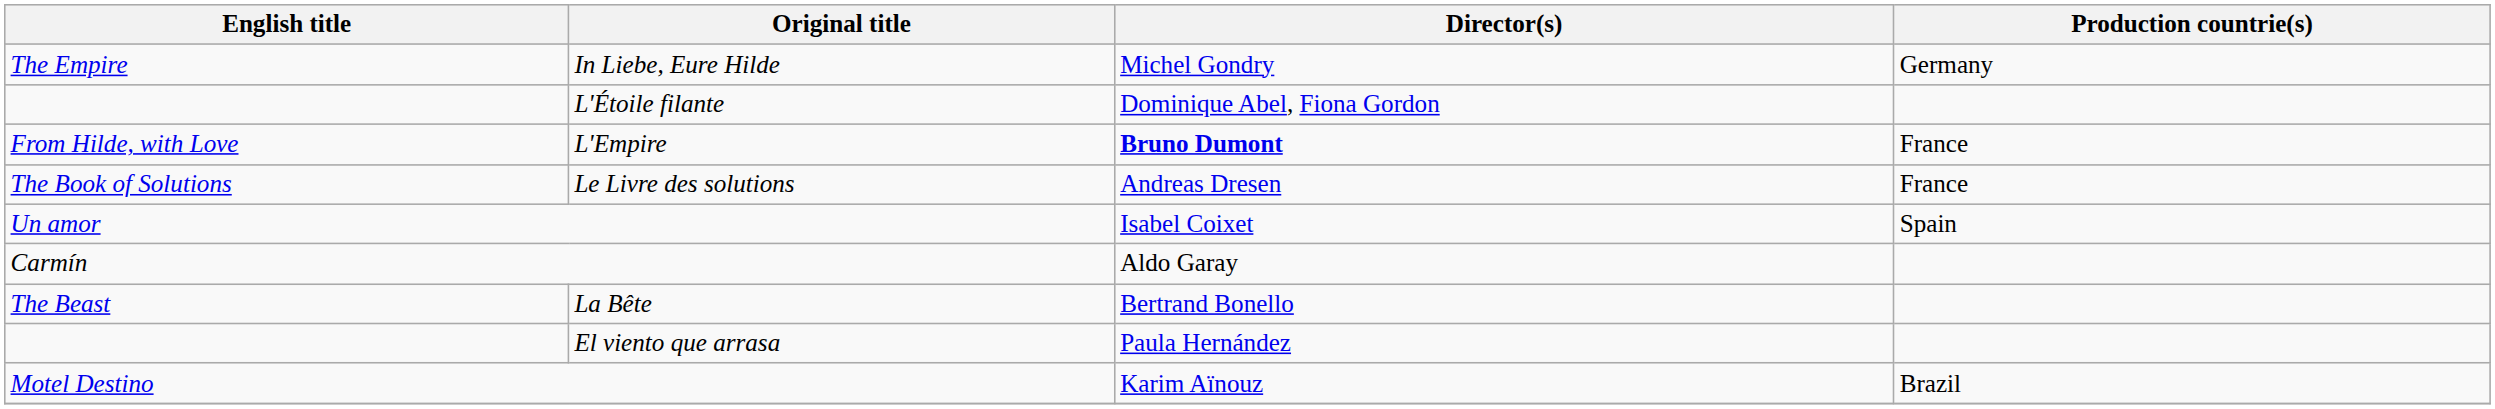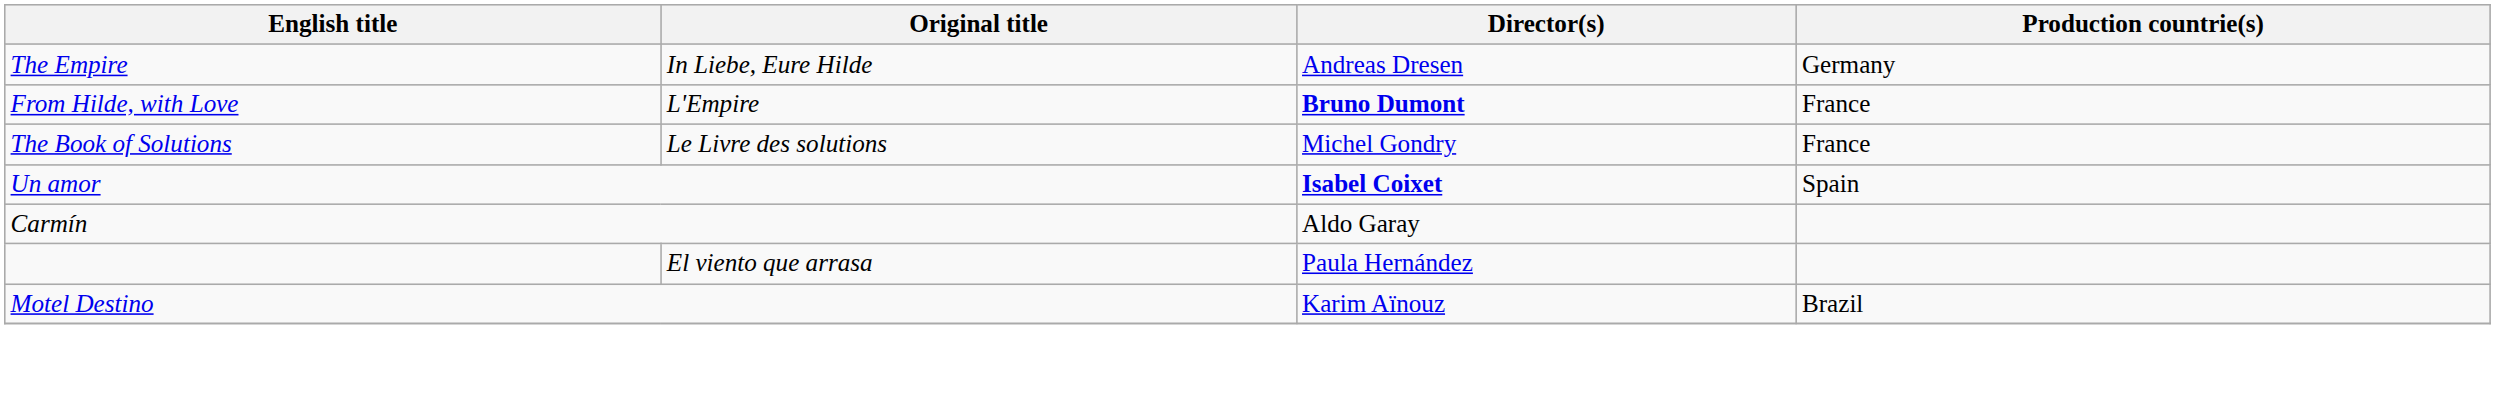In Liebe, Eure Hilde | Director(s): Michel Gondry -> Andreas Dresen
- row: L'Étoile filante | Dominique Abel, Fiona Gordon
Le Livre des solutions | Director(s): Andreas Dresen -> Michel Gondry
Un amor | Director(s): normal -> bold
- row: The Beast | La Bête | Bertrand Bonello
